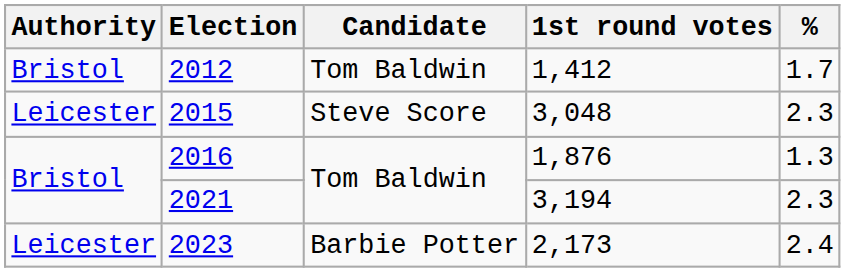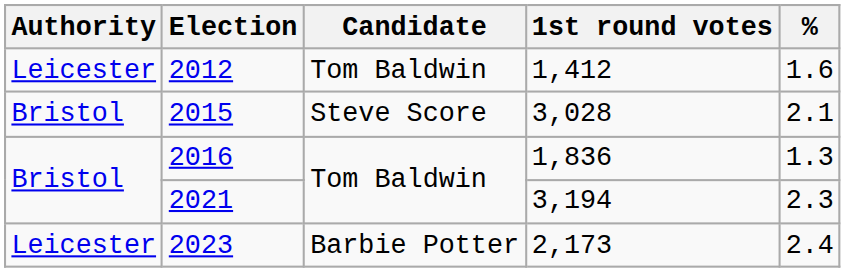2012 | Authority: Bristol -> Leicester
2012 | %: 1.7 -> 1.6
2015 | Authority: Leicester -> Bristol
2015 | 1st round votes: 3,048 -> 3,028
2015 | %: 2.3 -> 2.1
2016 | 1st round votes: 1,876 -> 1,836
